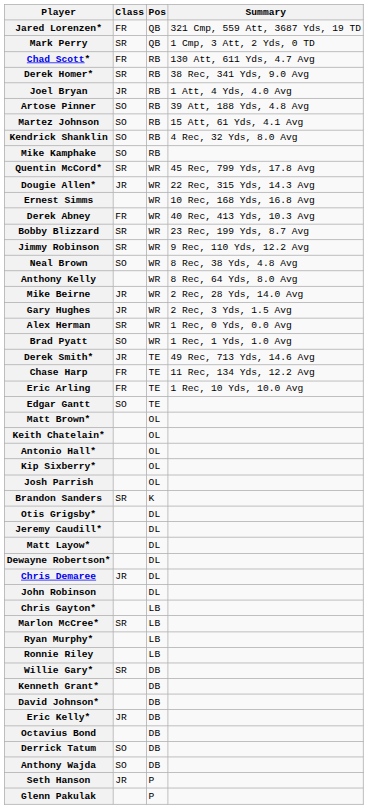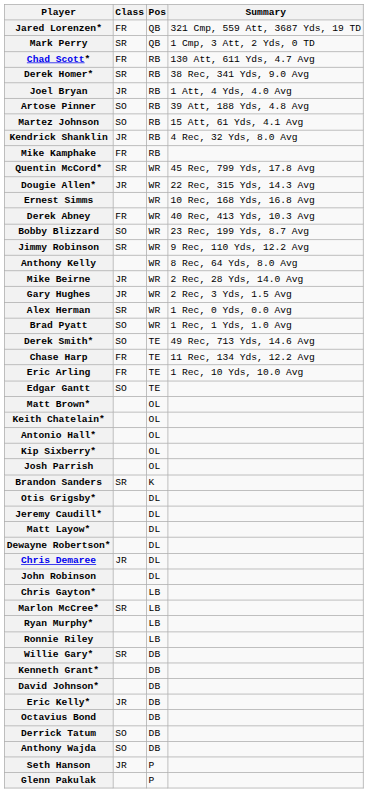Kendrick Shanklin | Class: SO -> JR
Mike Kamphake | Class: SO -> FR
Bobby Blizzard | Class: SR -> SO
- row: Neal Brown | SO | WR | 8 Rec, 38 Yds, 4.8 Avg
Derek Smith* | Class: JR -> SO
